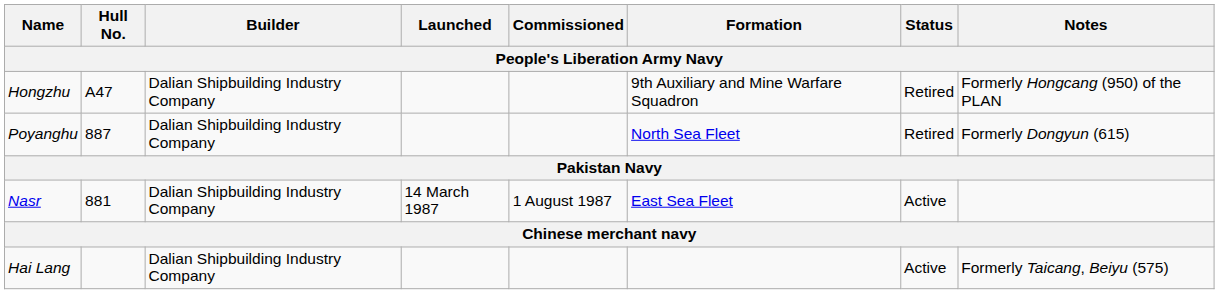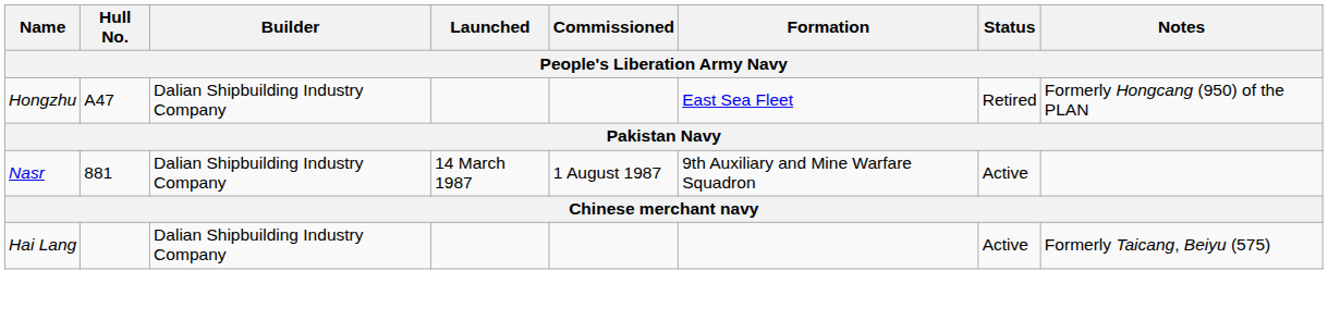Hongzhu | Formation: 9th Auxiliary and Mine Warfare Squadron -> East Sea Fleet
- row: Poyanghu | 887 | Dalian Shipbuilding Industry Company | North Sea Fleet | Retired | Formerly Dongyun (615)
Nasr | Formation: East Sea Fleet -> 9th Auxiliary and Mine Warfare Squadron
